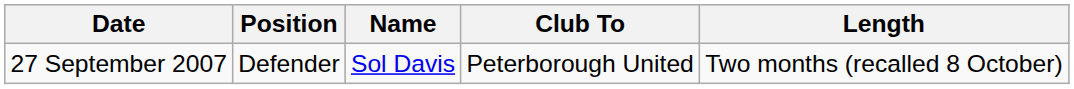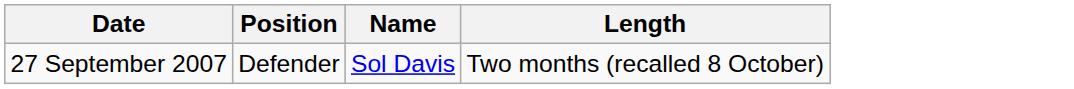- column: Club To | Peterborough United
